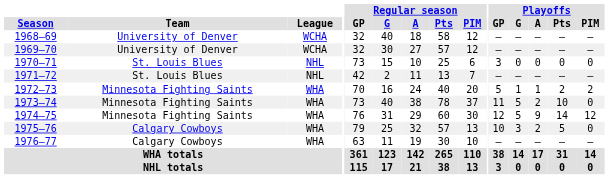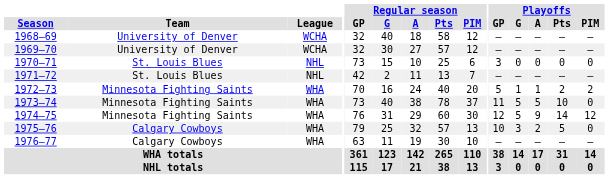1973–74 | Playoffs / A: 2 -> 5
